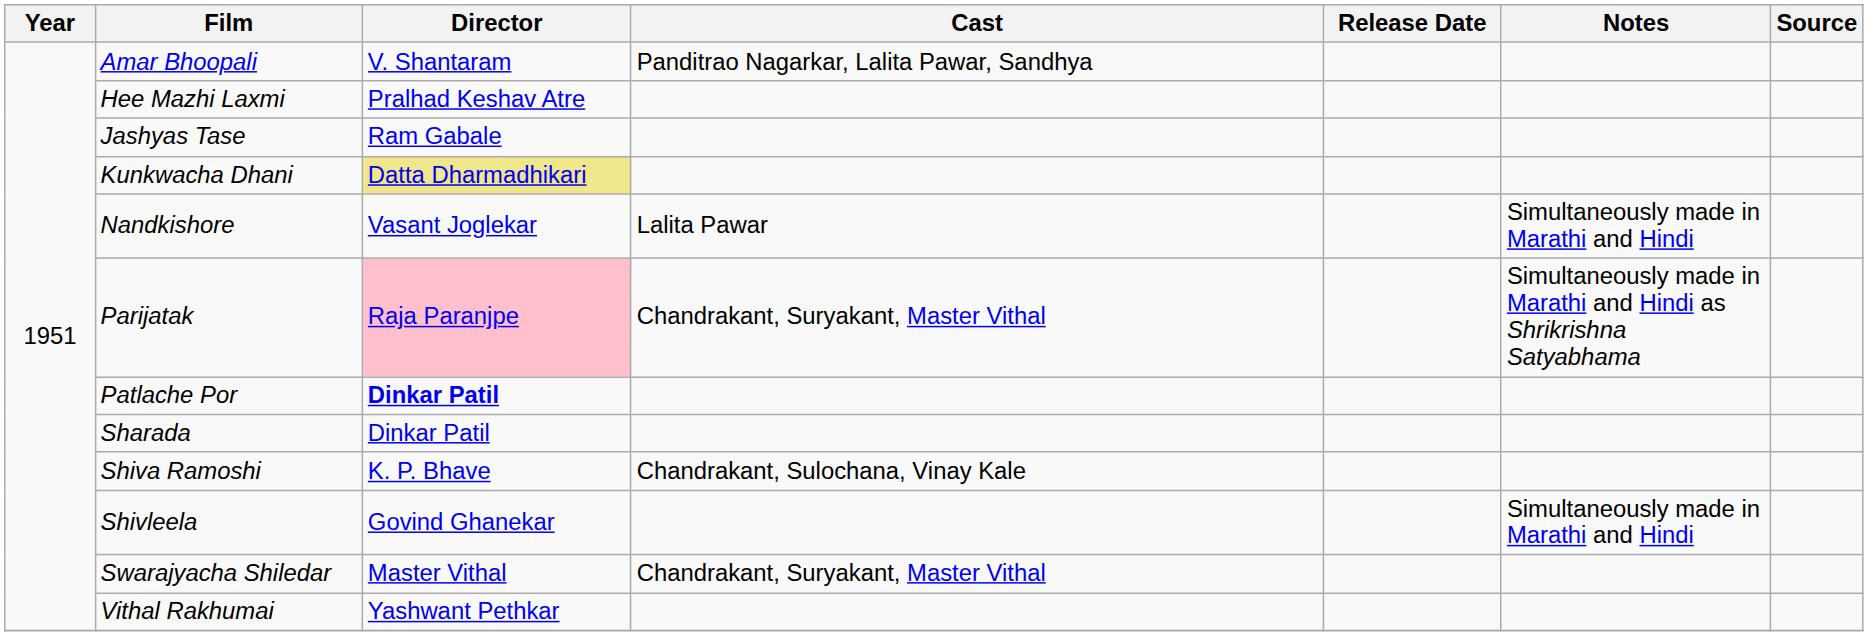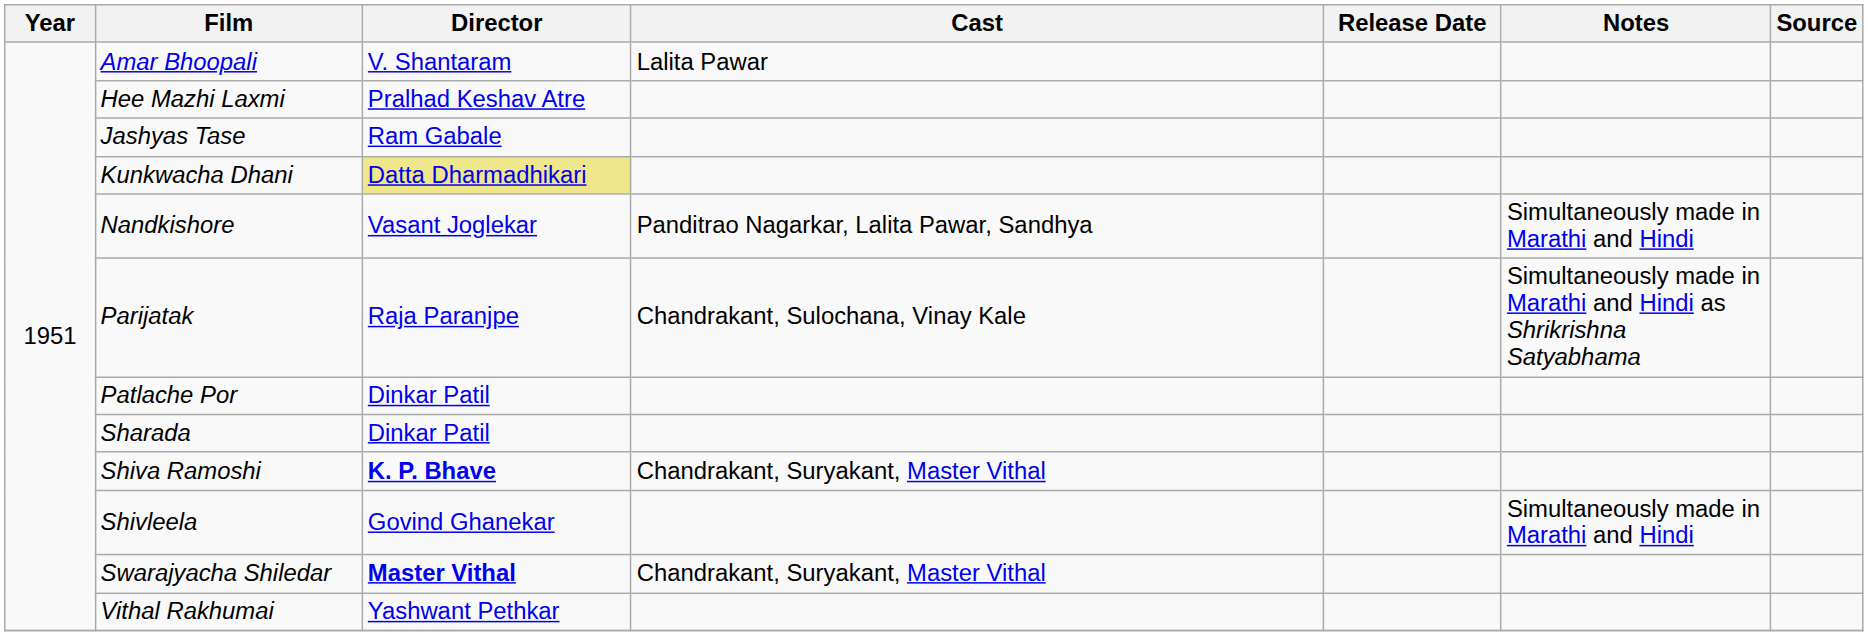Amar Bhoopali | Cast: Panditrao Nagarkar, Lalita Pawar, Sandhya -> Lalita Pawar
Nandkishore | Cast: Lalita Pawar -> Panditrao Nagarkar, Lalita Pawar, Sandhya
Parijatak | Director: pink background -> no background
Parijatak | Cast: Chandrakant, Suryakant, Master Vithal -> Chandrakant, Sulochana, Vinay Kale
Patlache Por | Director: bold -> normal
Shiva Ramoshi | Director: normal -> bold
Shiva Ramoshi | Cast: Chandrakant, Sulochana, Vinay Kale -> Chandrakant, Suryakant, Master Vithal
Swarajyacha Shiledar | Director: normal -> bold
